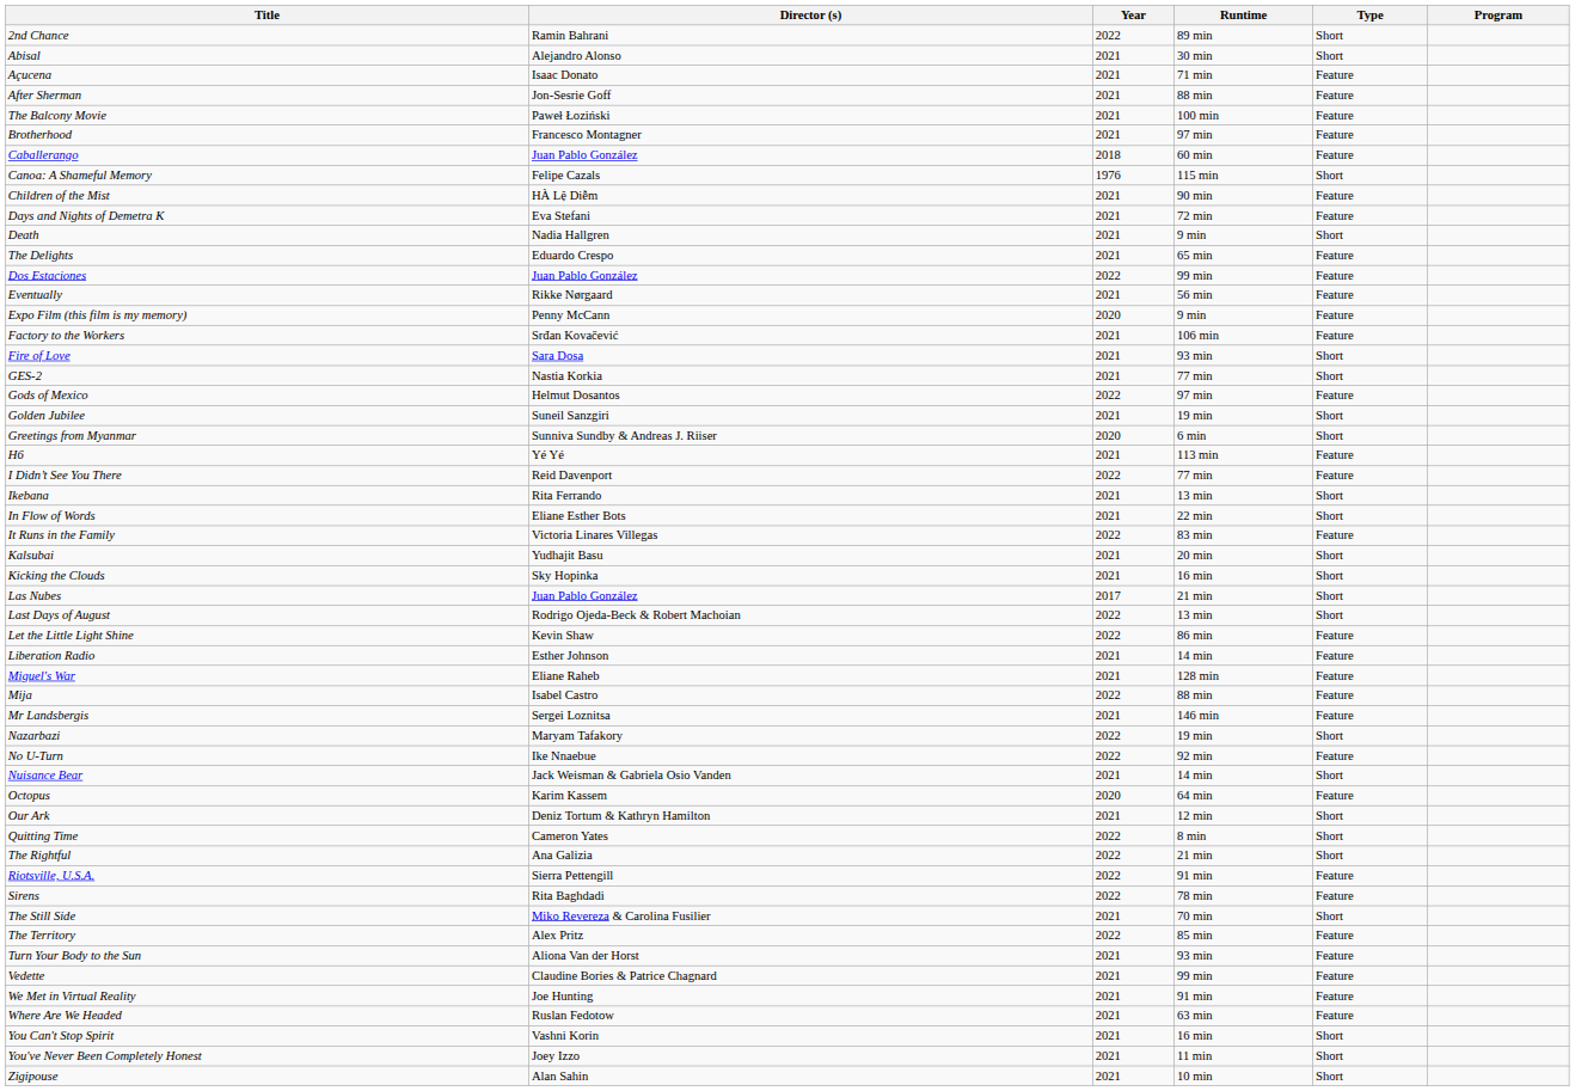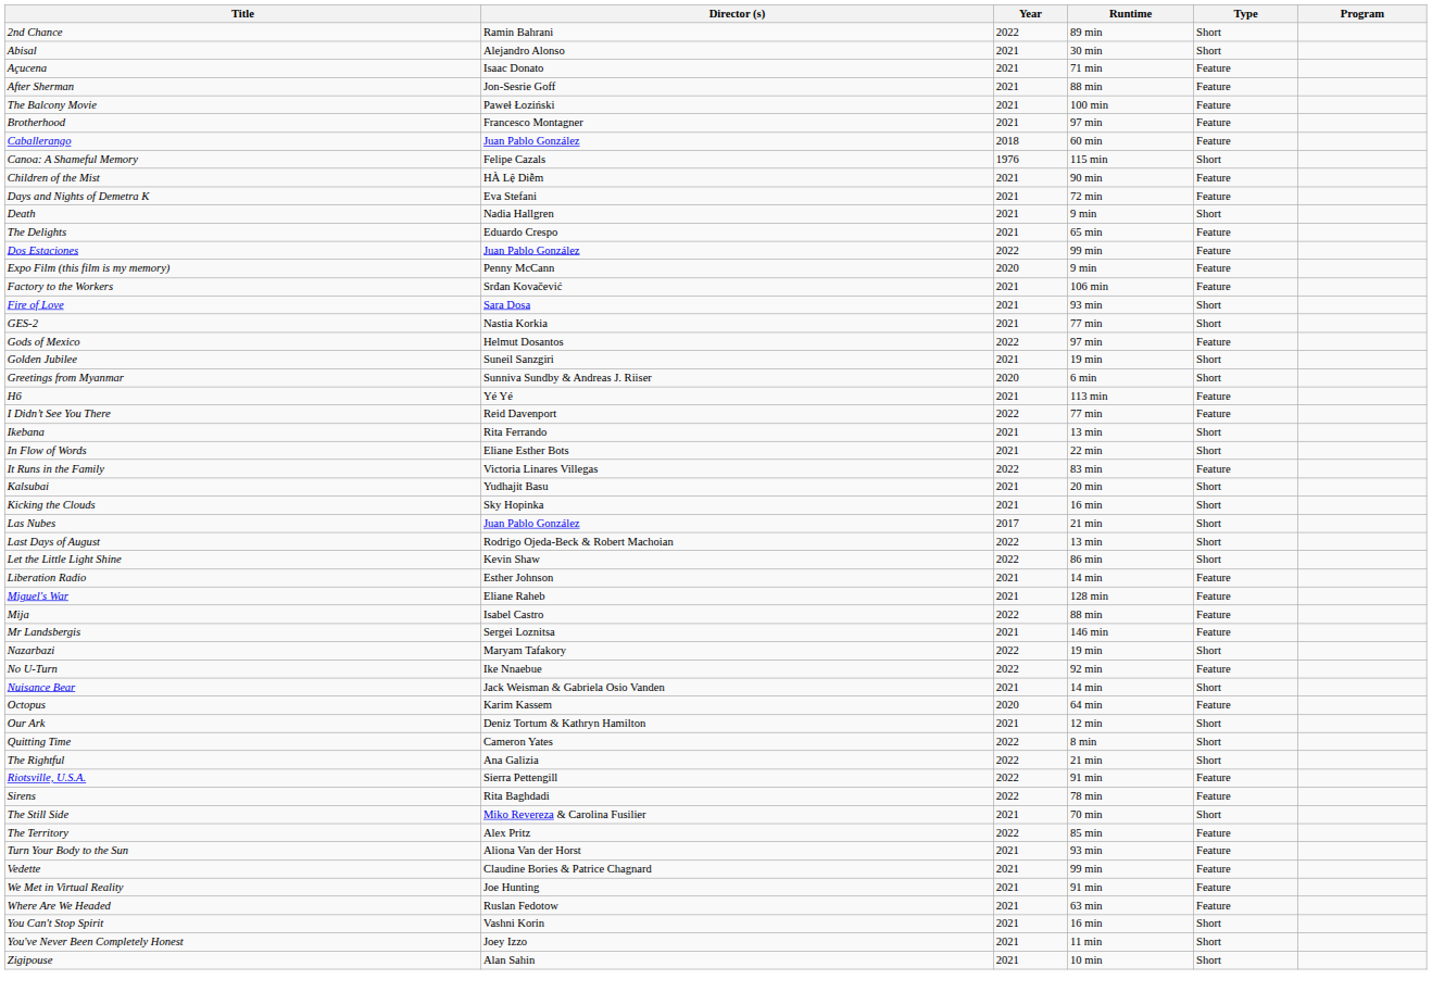- row: Eventually | Rikke Nørgaard | 2021 | 56 min | Feature
Let the Little Light Shine | Type: Feature -> Short
